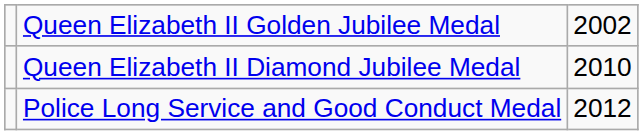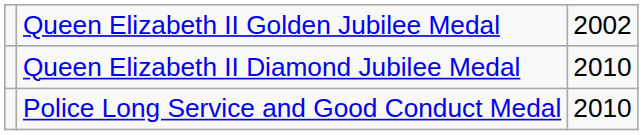Police Long Service and Good Conduct Medal | column 3: 2012 -> 2010
